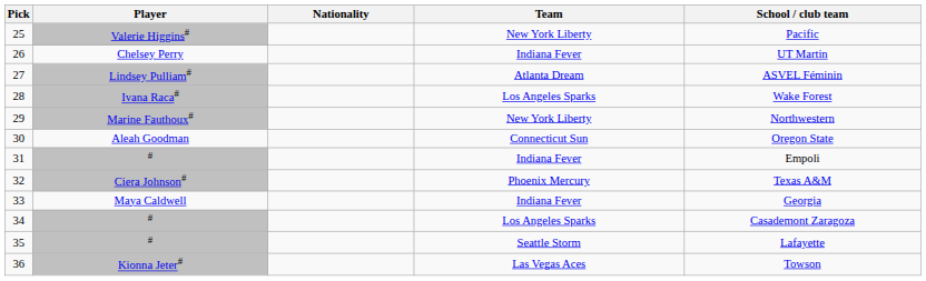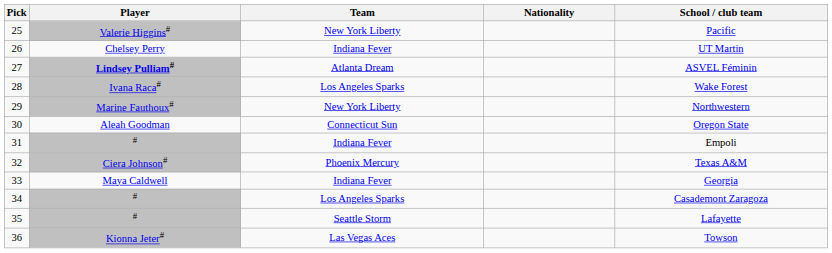columns swapped: Nationality <-> Team
27 | Player: normal -> bold
